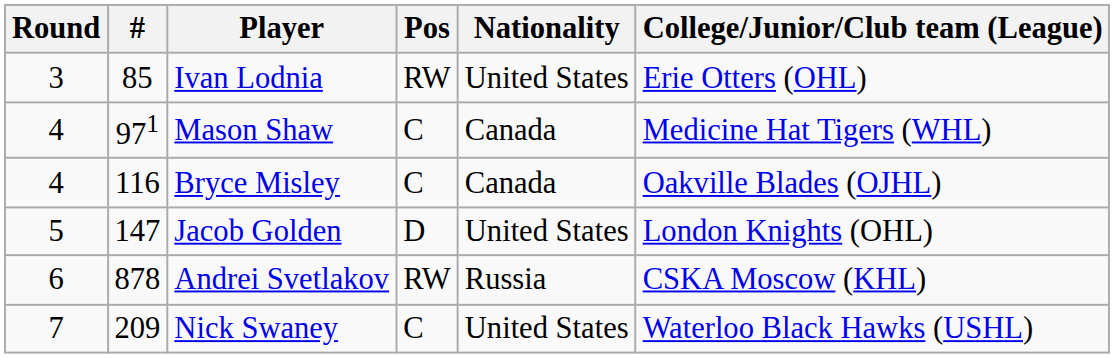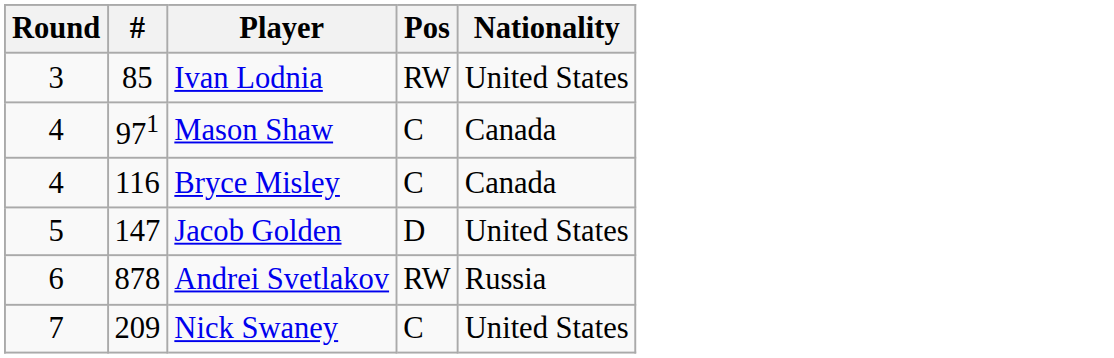- column: College/Junior/Club team (League) | Erie Otters (OHL) | Medicine Hat Tigers (WHL) | Oakville Blades (OJHL) | London Knights (OHL) | CSKA Moscow (KHL) | Waterloo Black Hawks (USHL)
